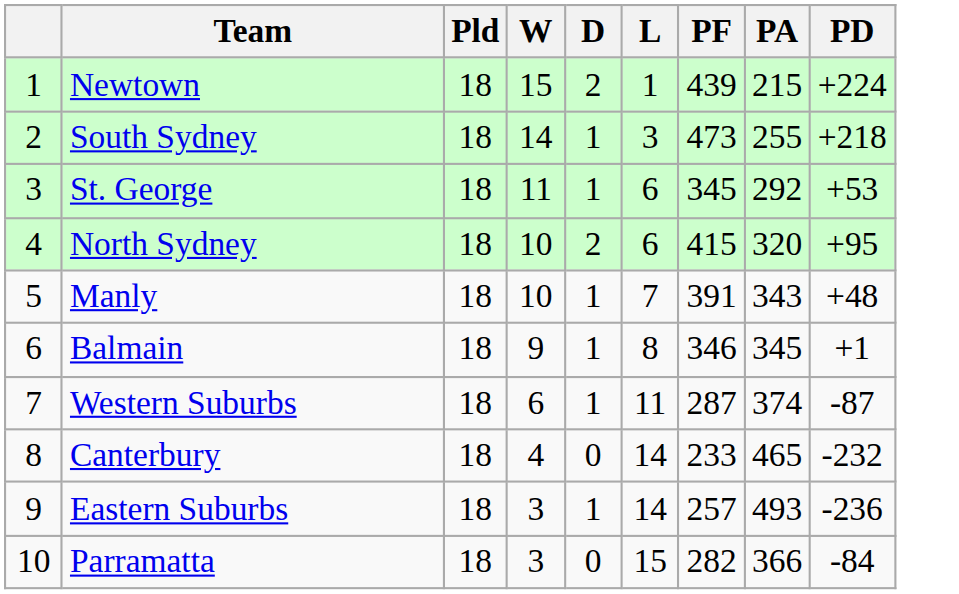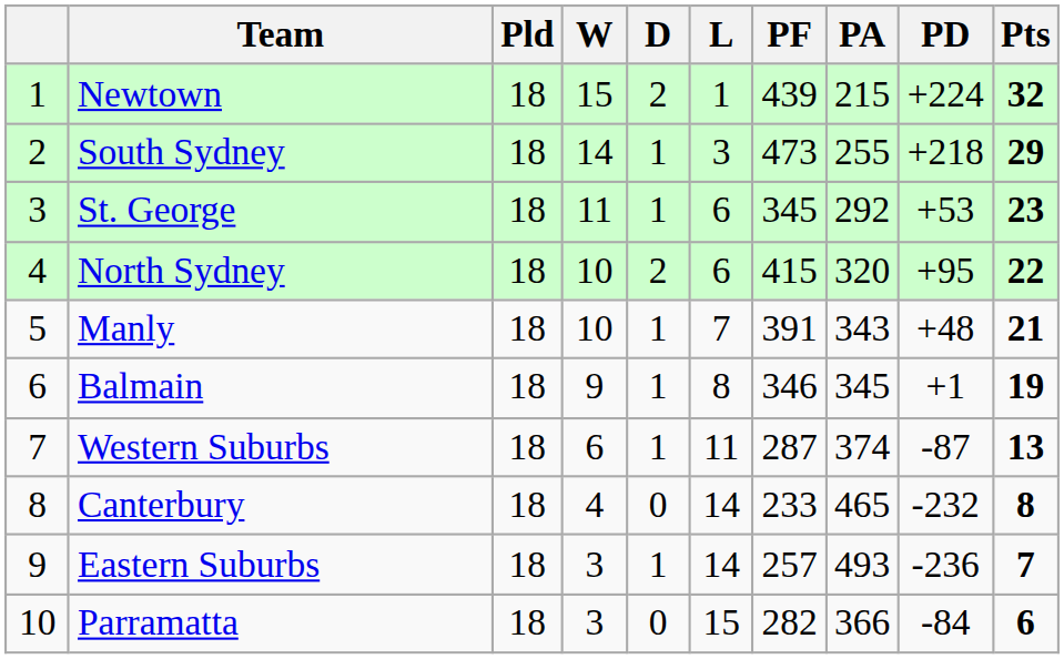+ column: Pts | 32 | 29 | 23 | 22 | 21 | 19 | 13 | 8 | 7 | 6
